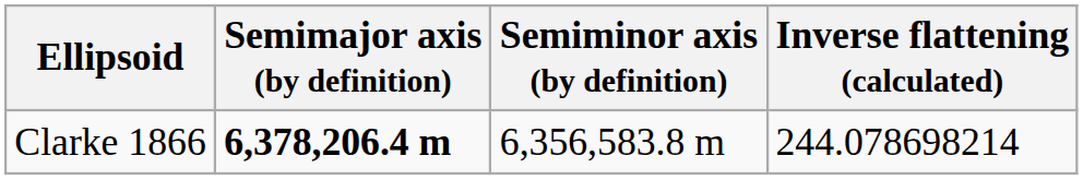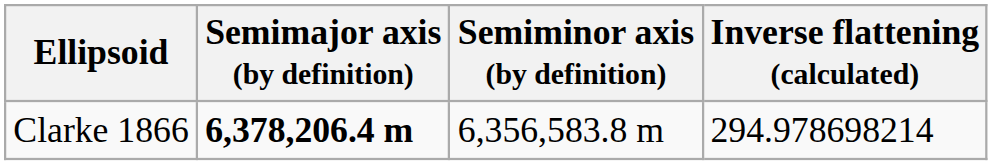Clarke 1866 | Inverse flattening (calculated): 244.078698214 -> 294.978698214
